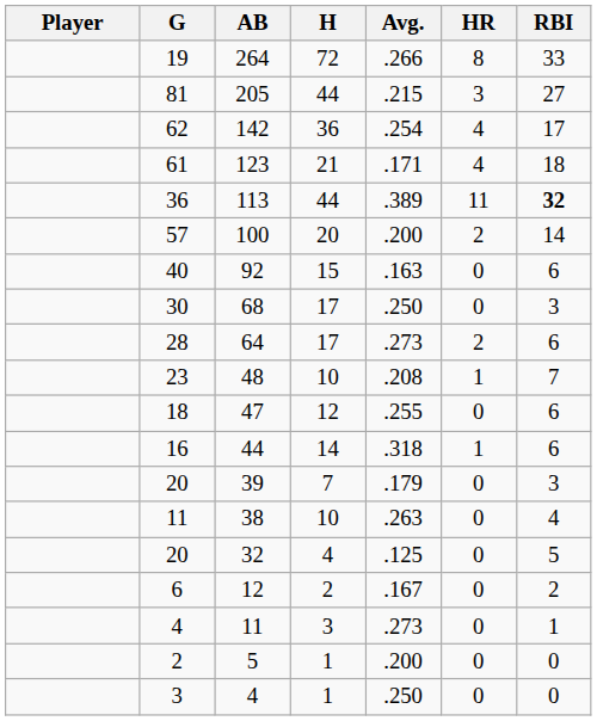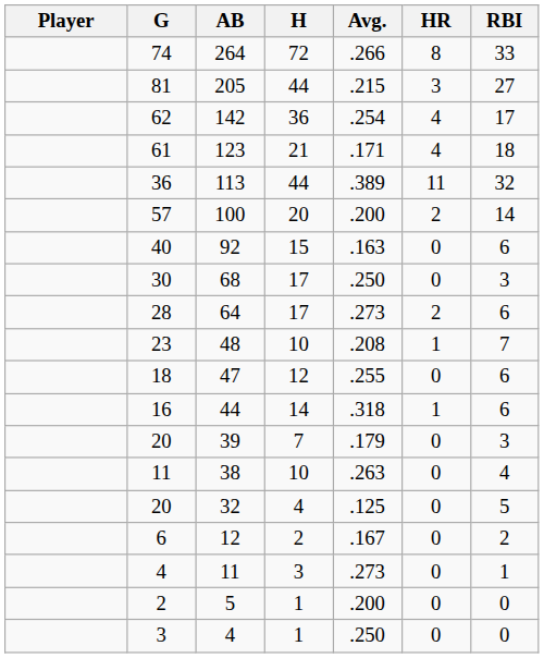264 | G: 19 -> 74
113 | RBI: bold -> normal
